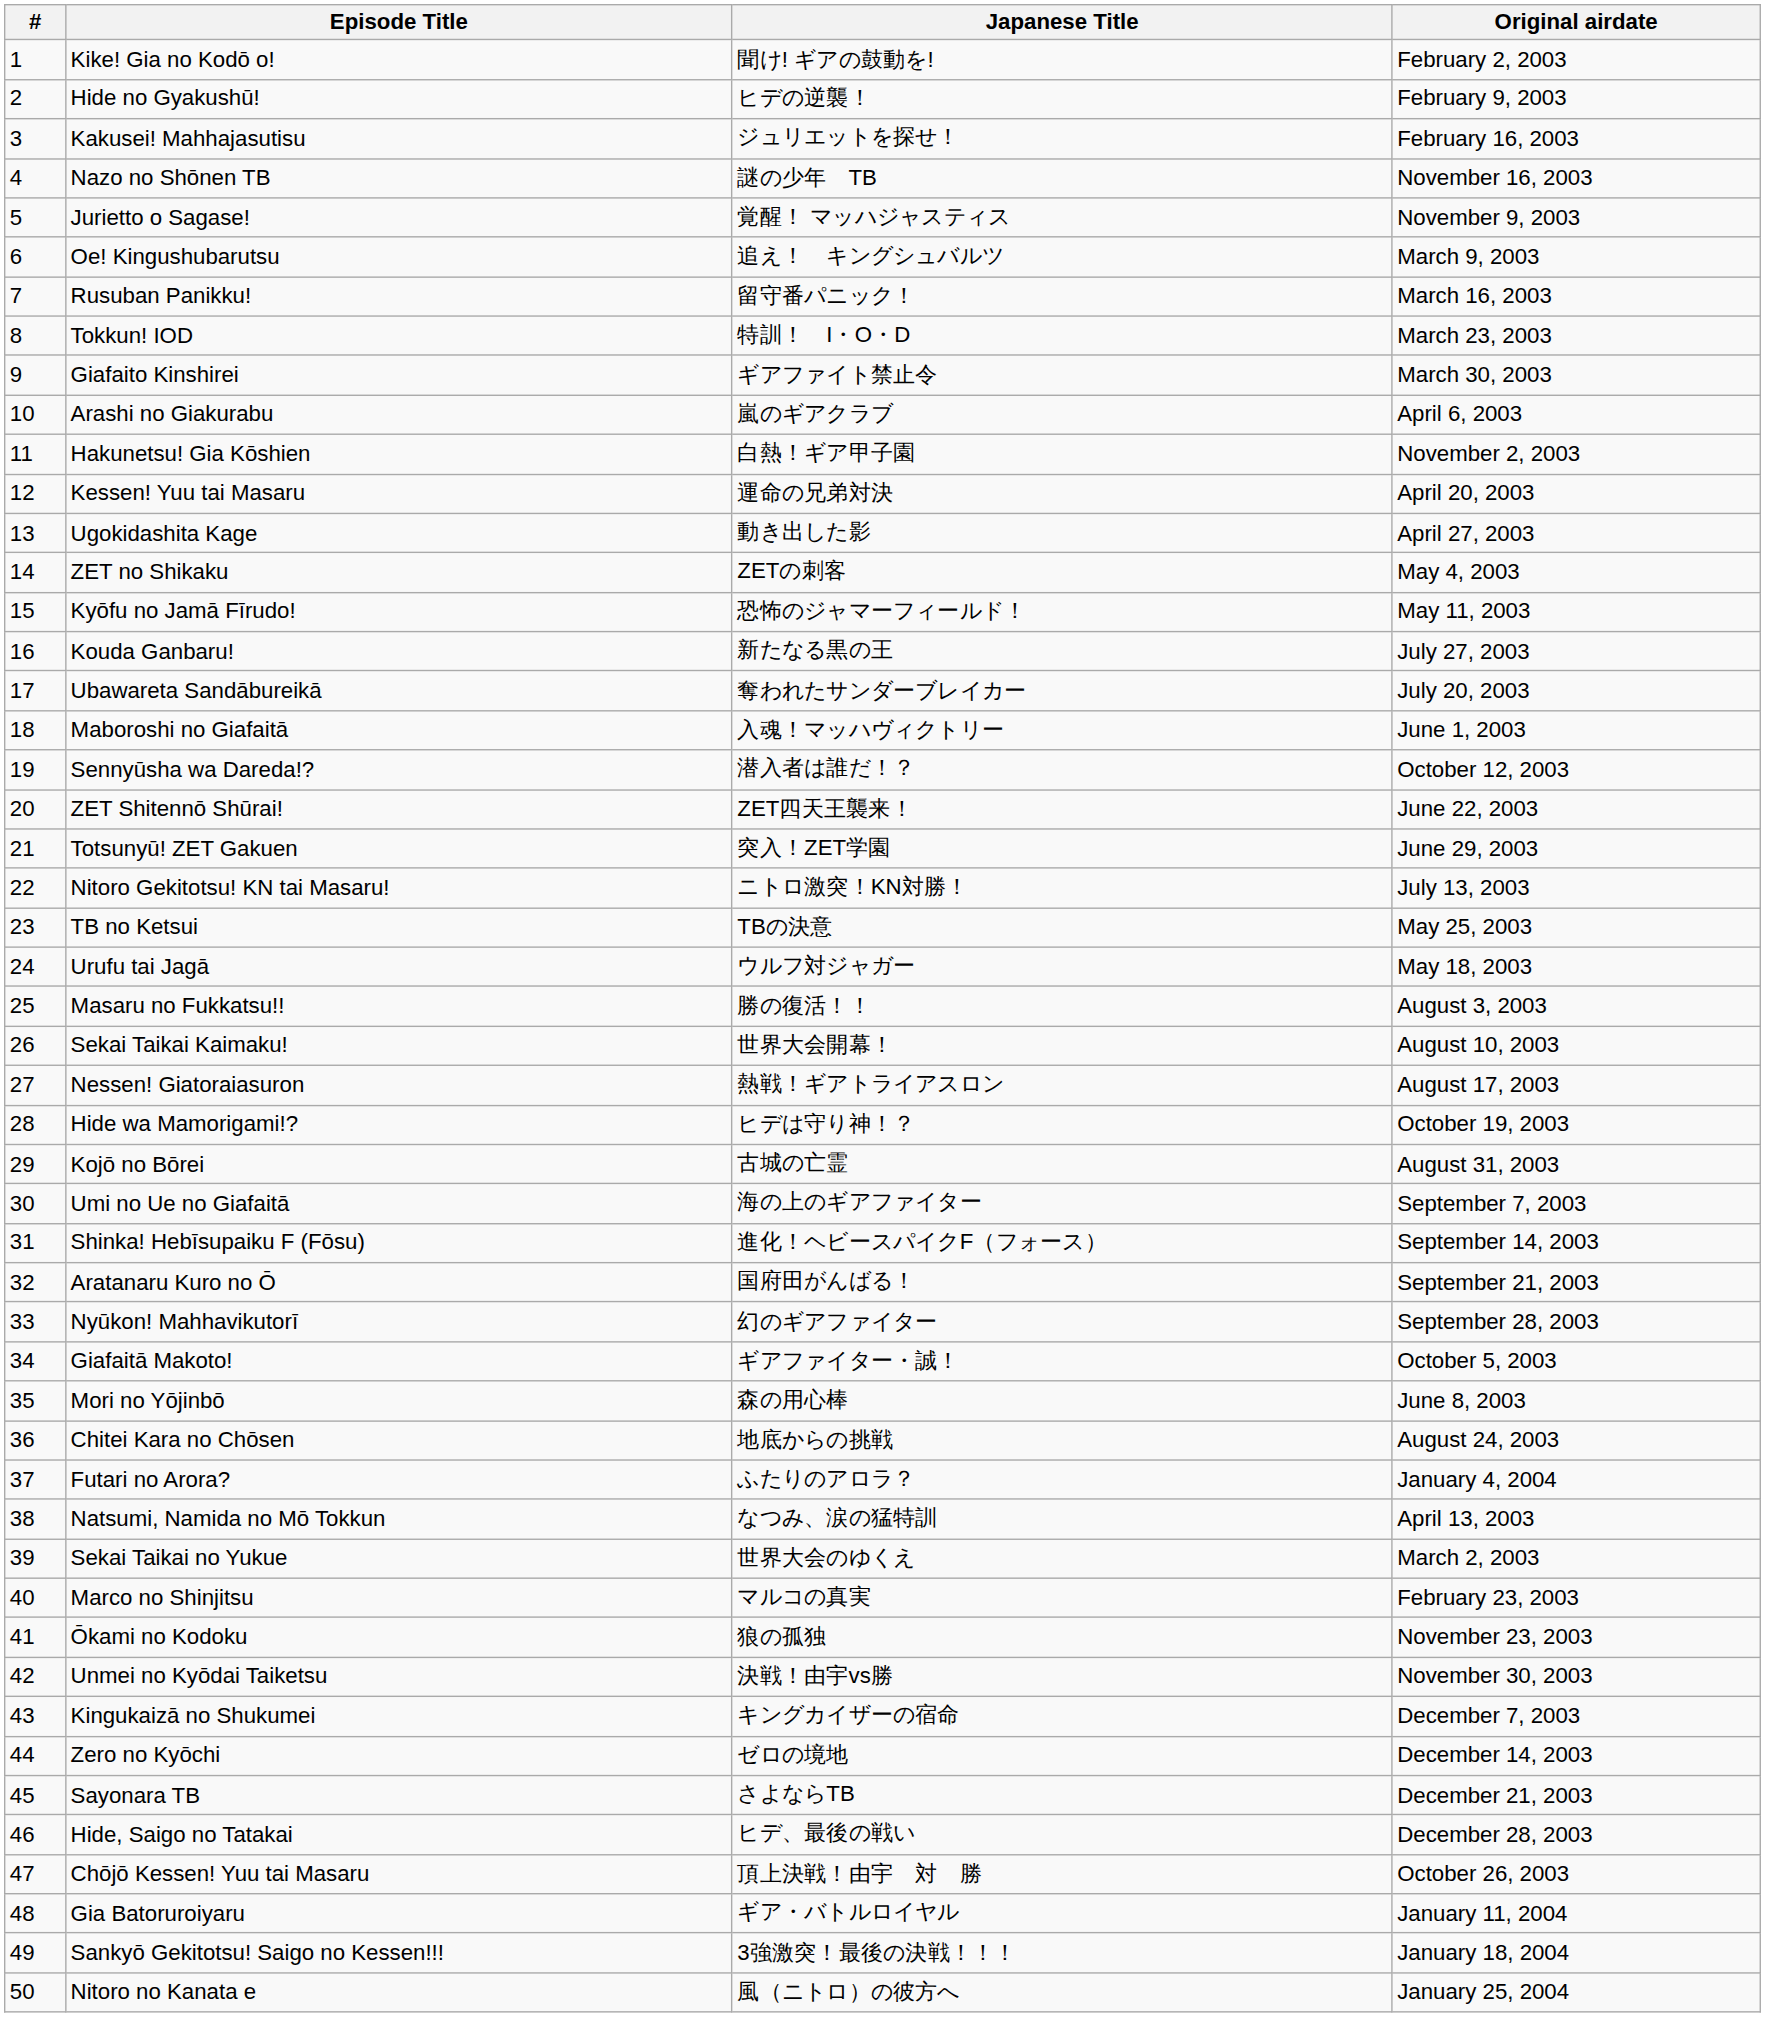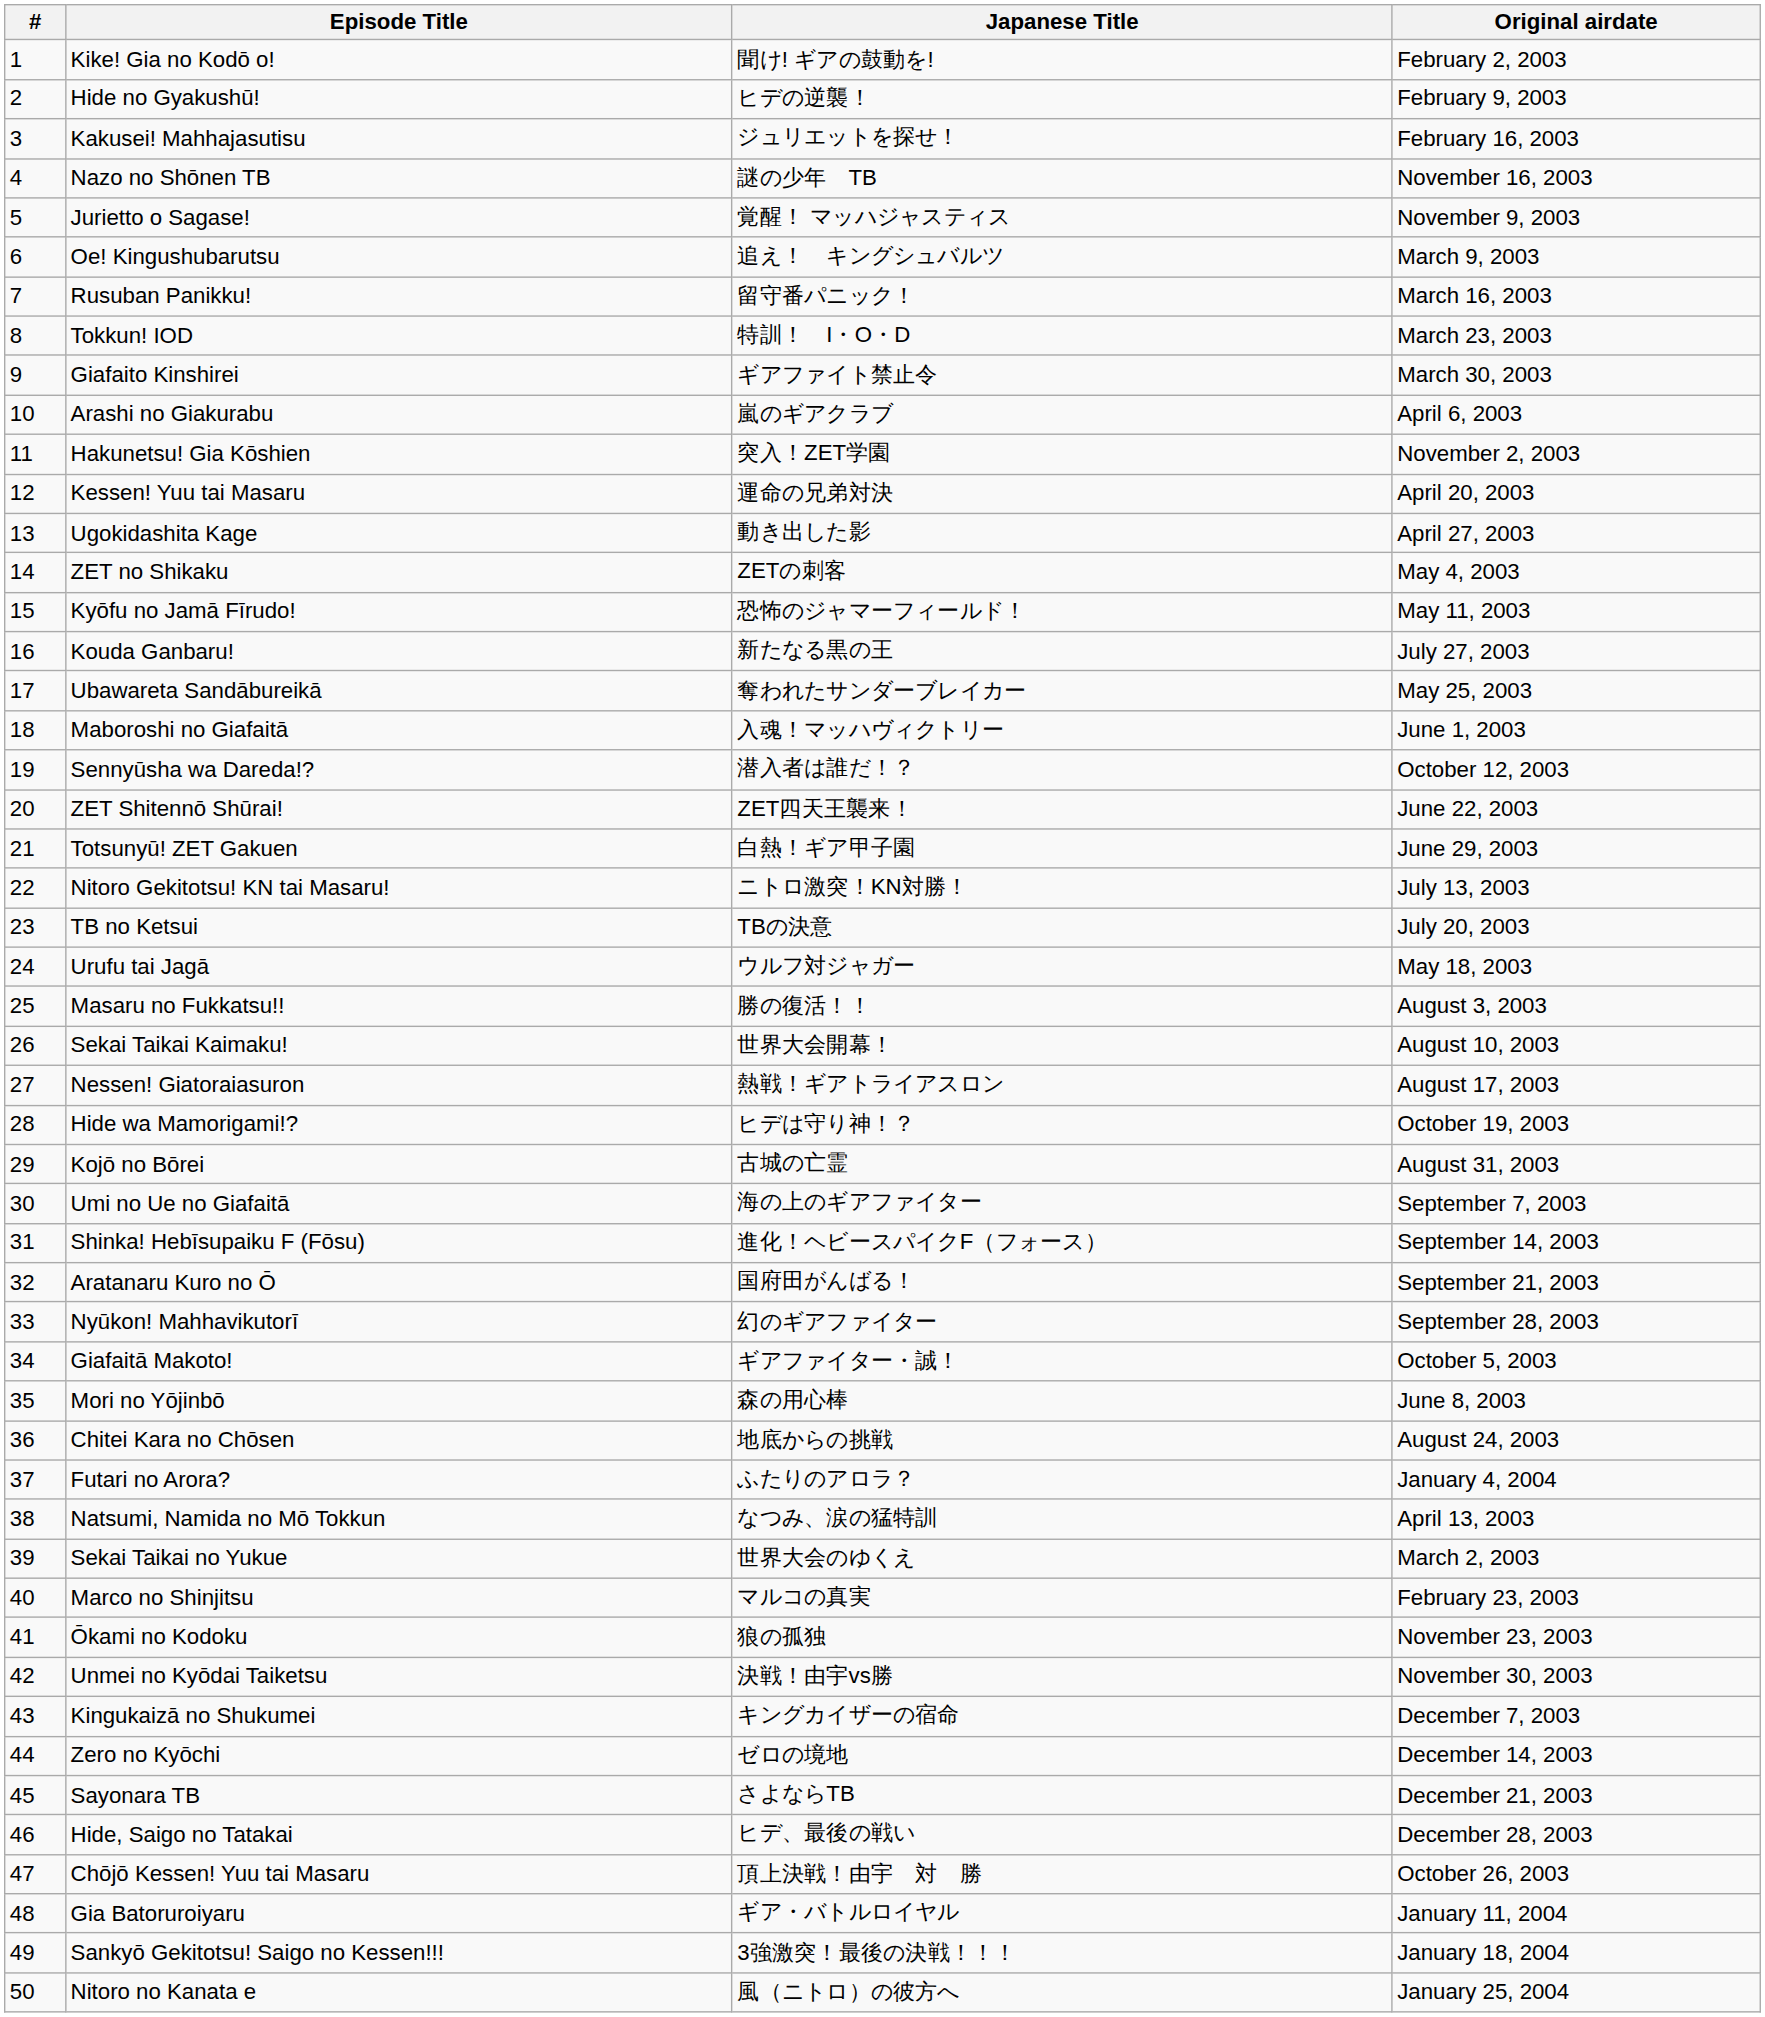Hakunetsu! Gia Kōshien | Japanese Title: 白熱！ギア甲子園 -> 突入！ZET学園
Ubawareta Sandābureikā | Original airdate: July 20, 2003 -> May 25, 2003
Totsunyū! ZET Gakuen | Japanese Title: 突入！ZET学園 -> 白熱！ギア甲子園
TB no Ketsui | Original airdate: May 25, 2003 -> July 20, 2003
